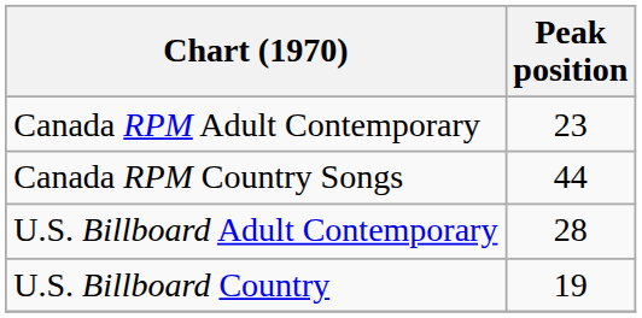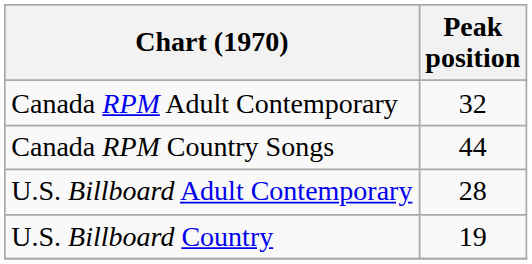Canada RPM Adult Contemporary | Peak position: 23 -> 32
